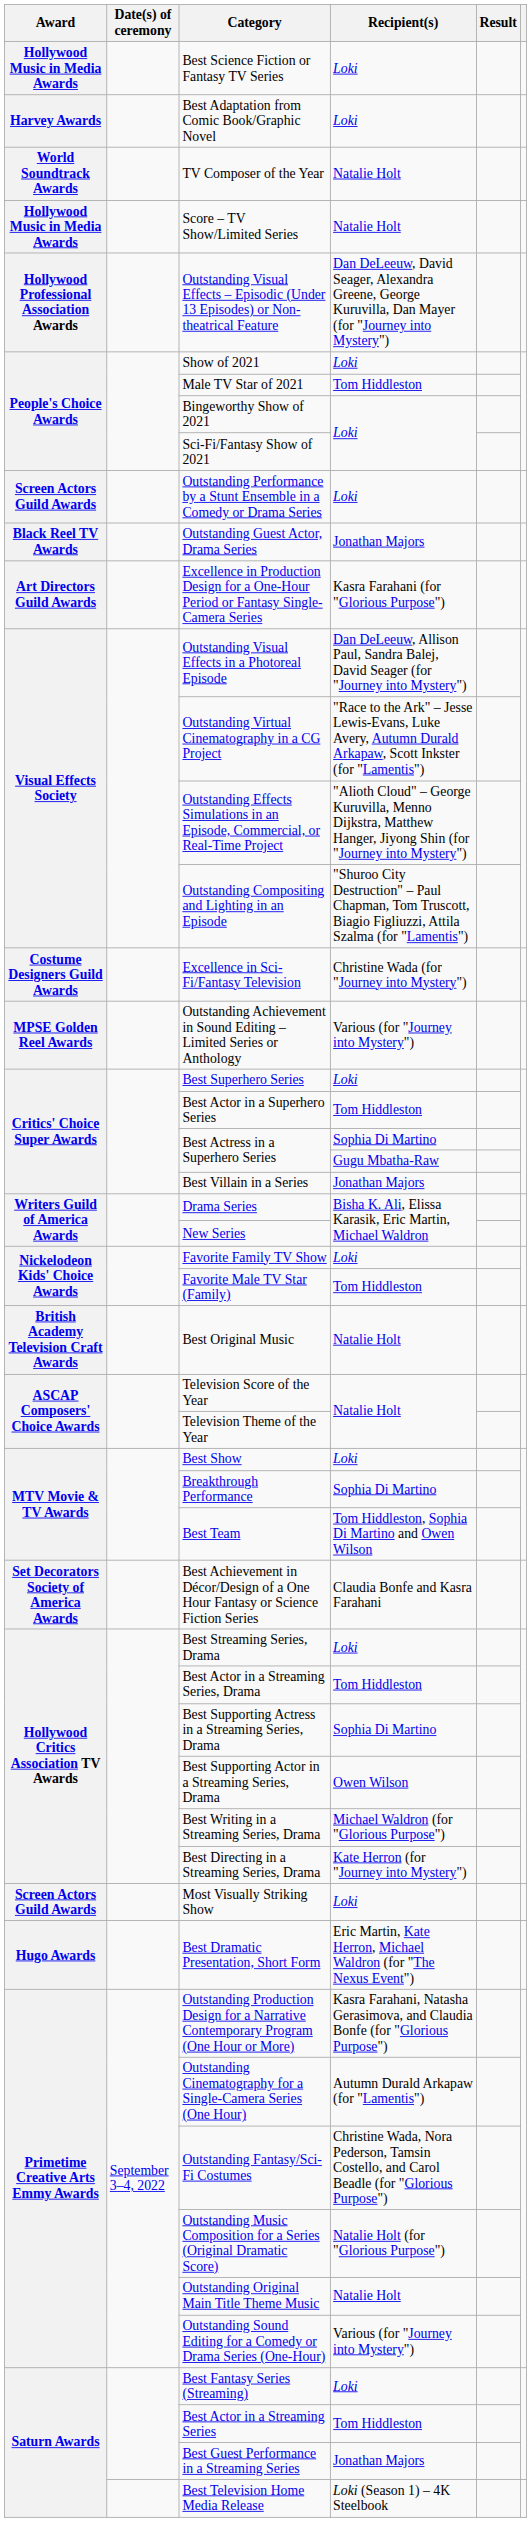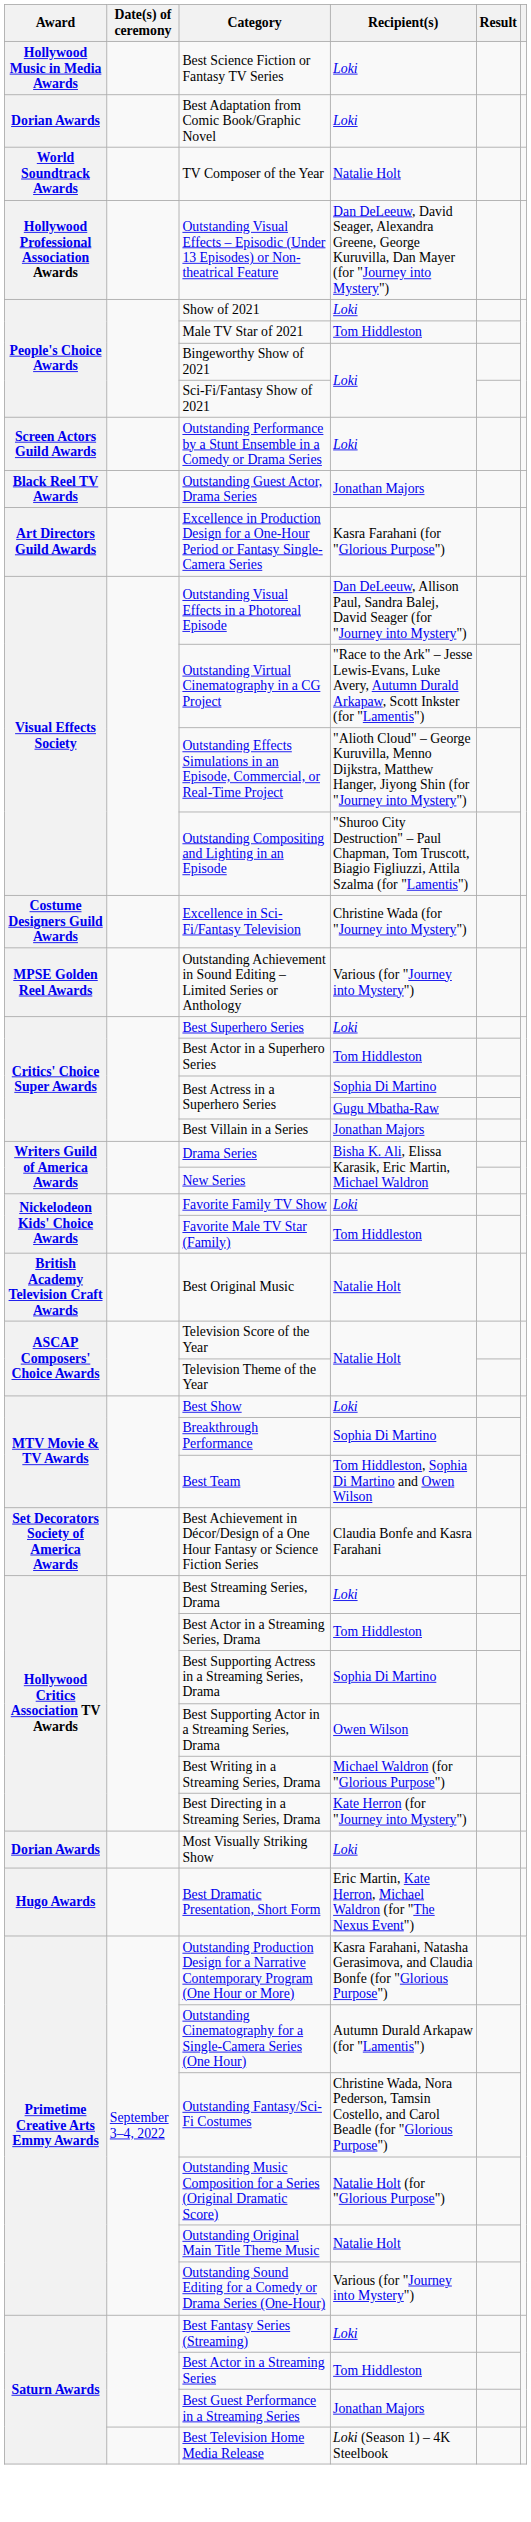Best Adaptation from Comic Book/Graphic Novel | Award: Harvey Awards -> Dorian Awards
- row: Hollywood Music in Media Awards | Score – TV Show/Limited Series | Natalie Holt
Most Visually Striking Show | Award: Screen Actors Guild Awards -> Dorian Awards
